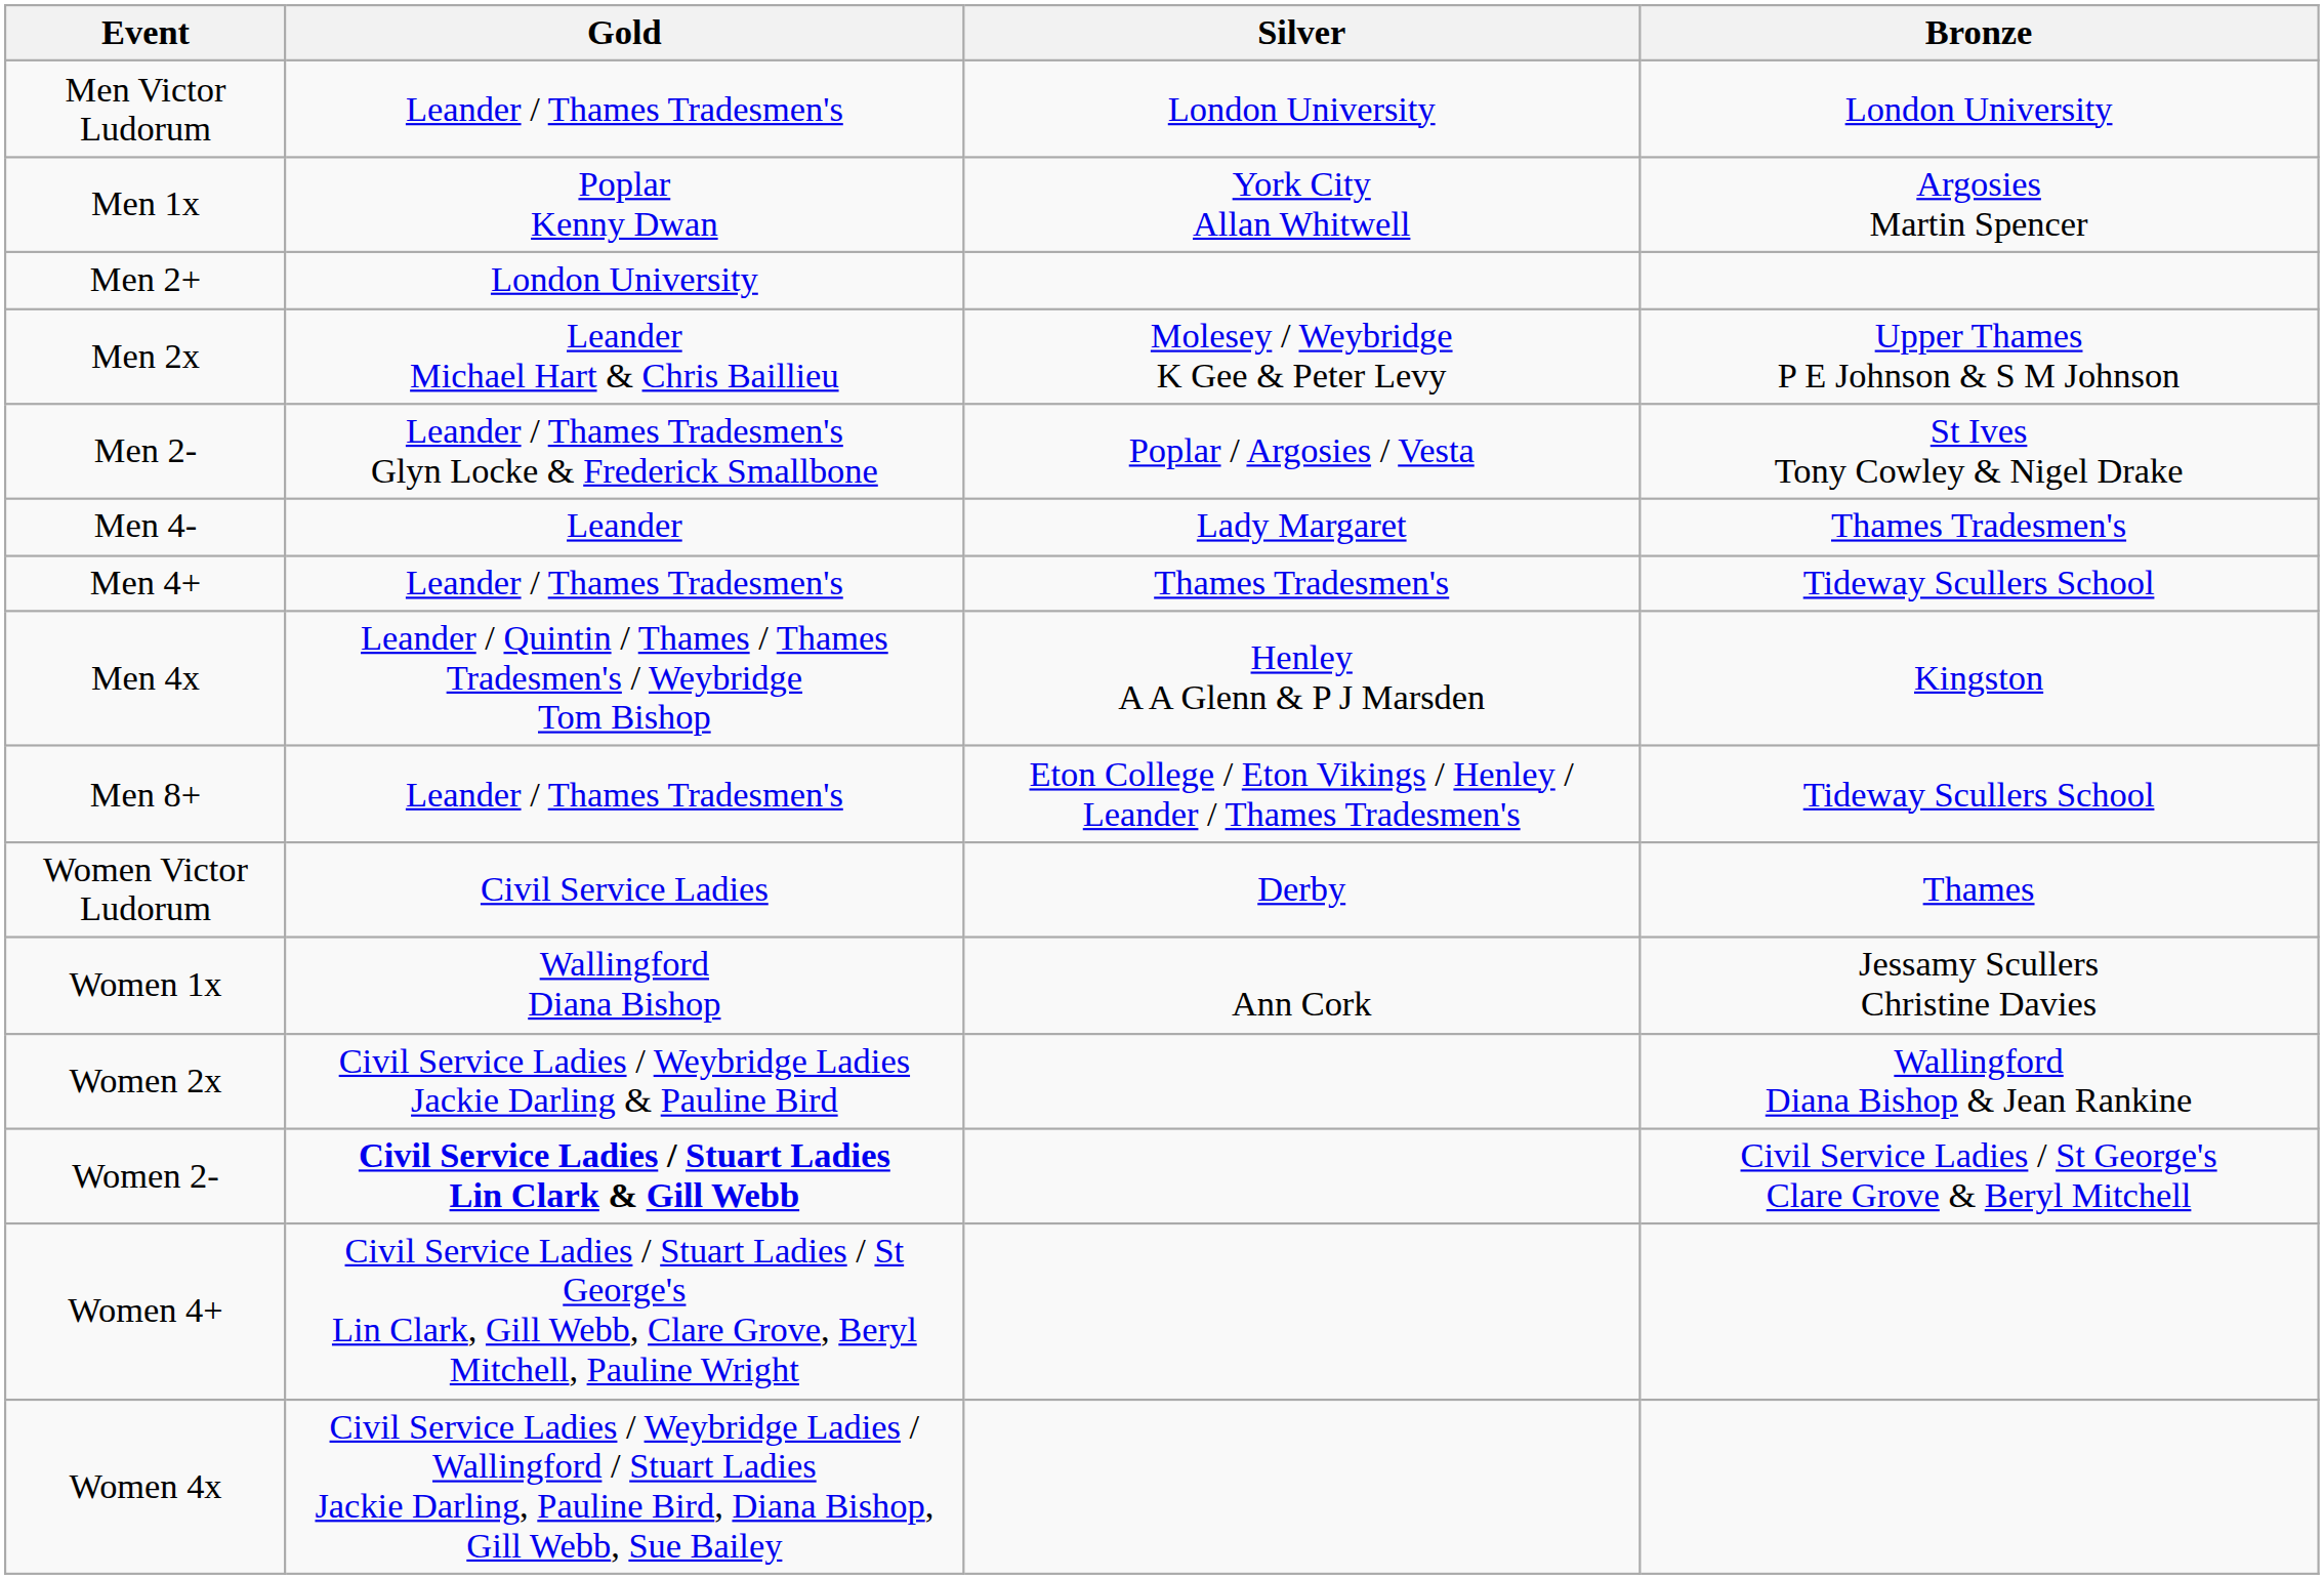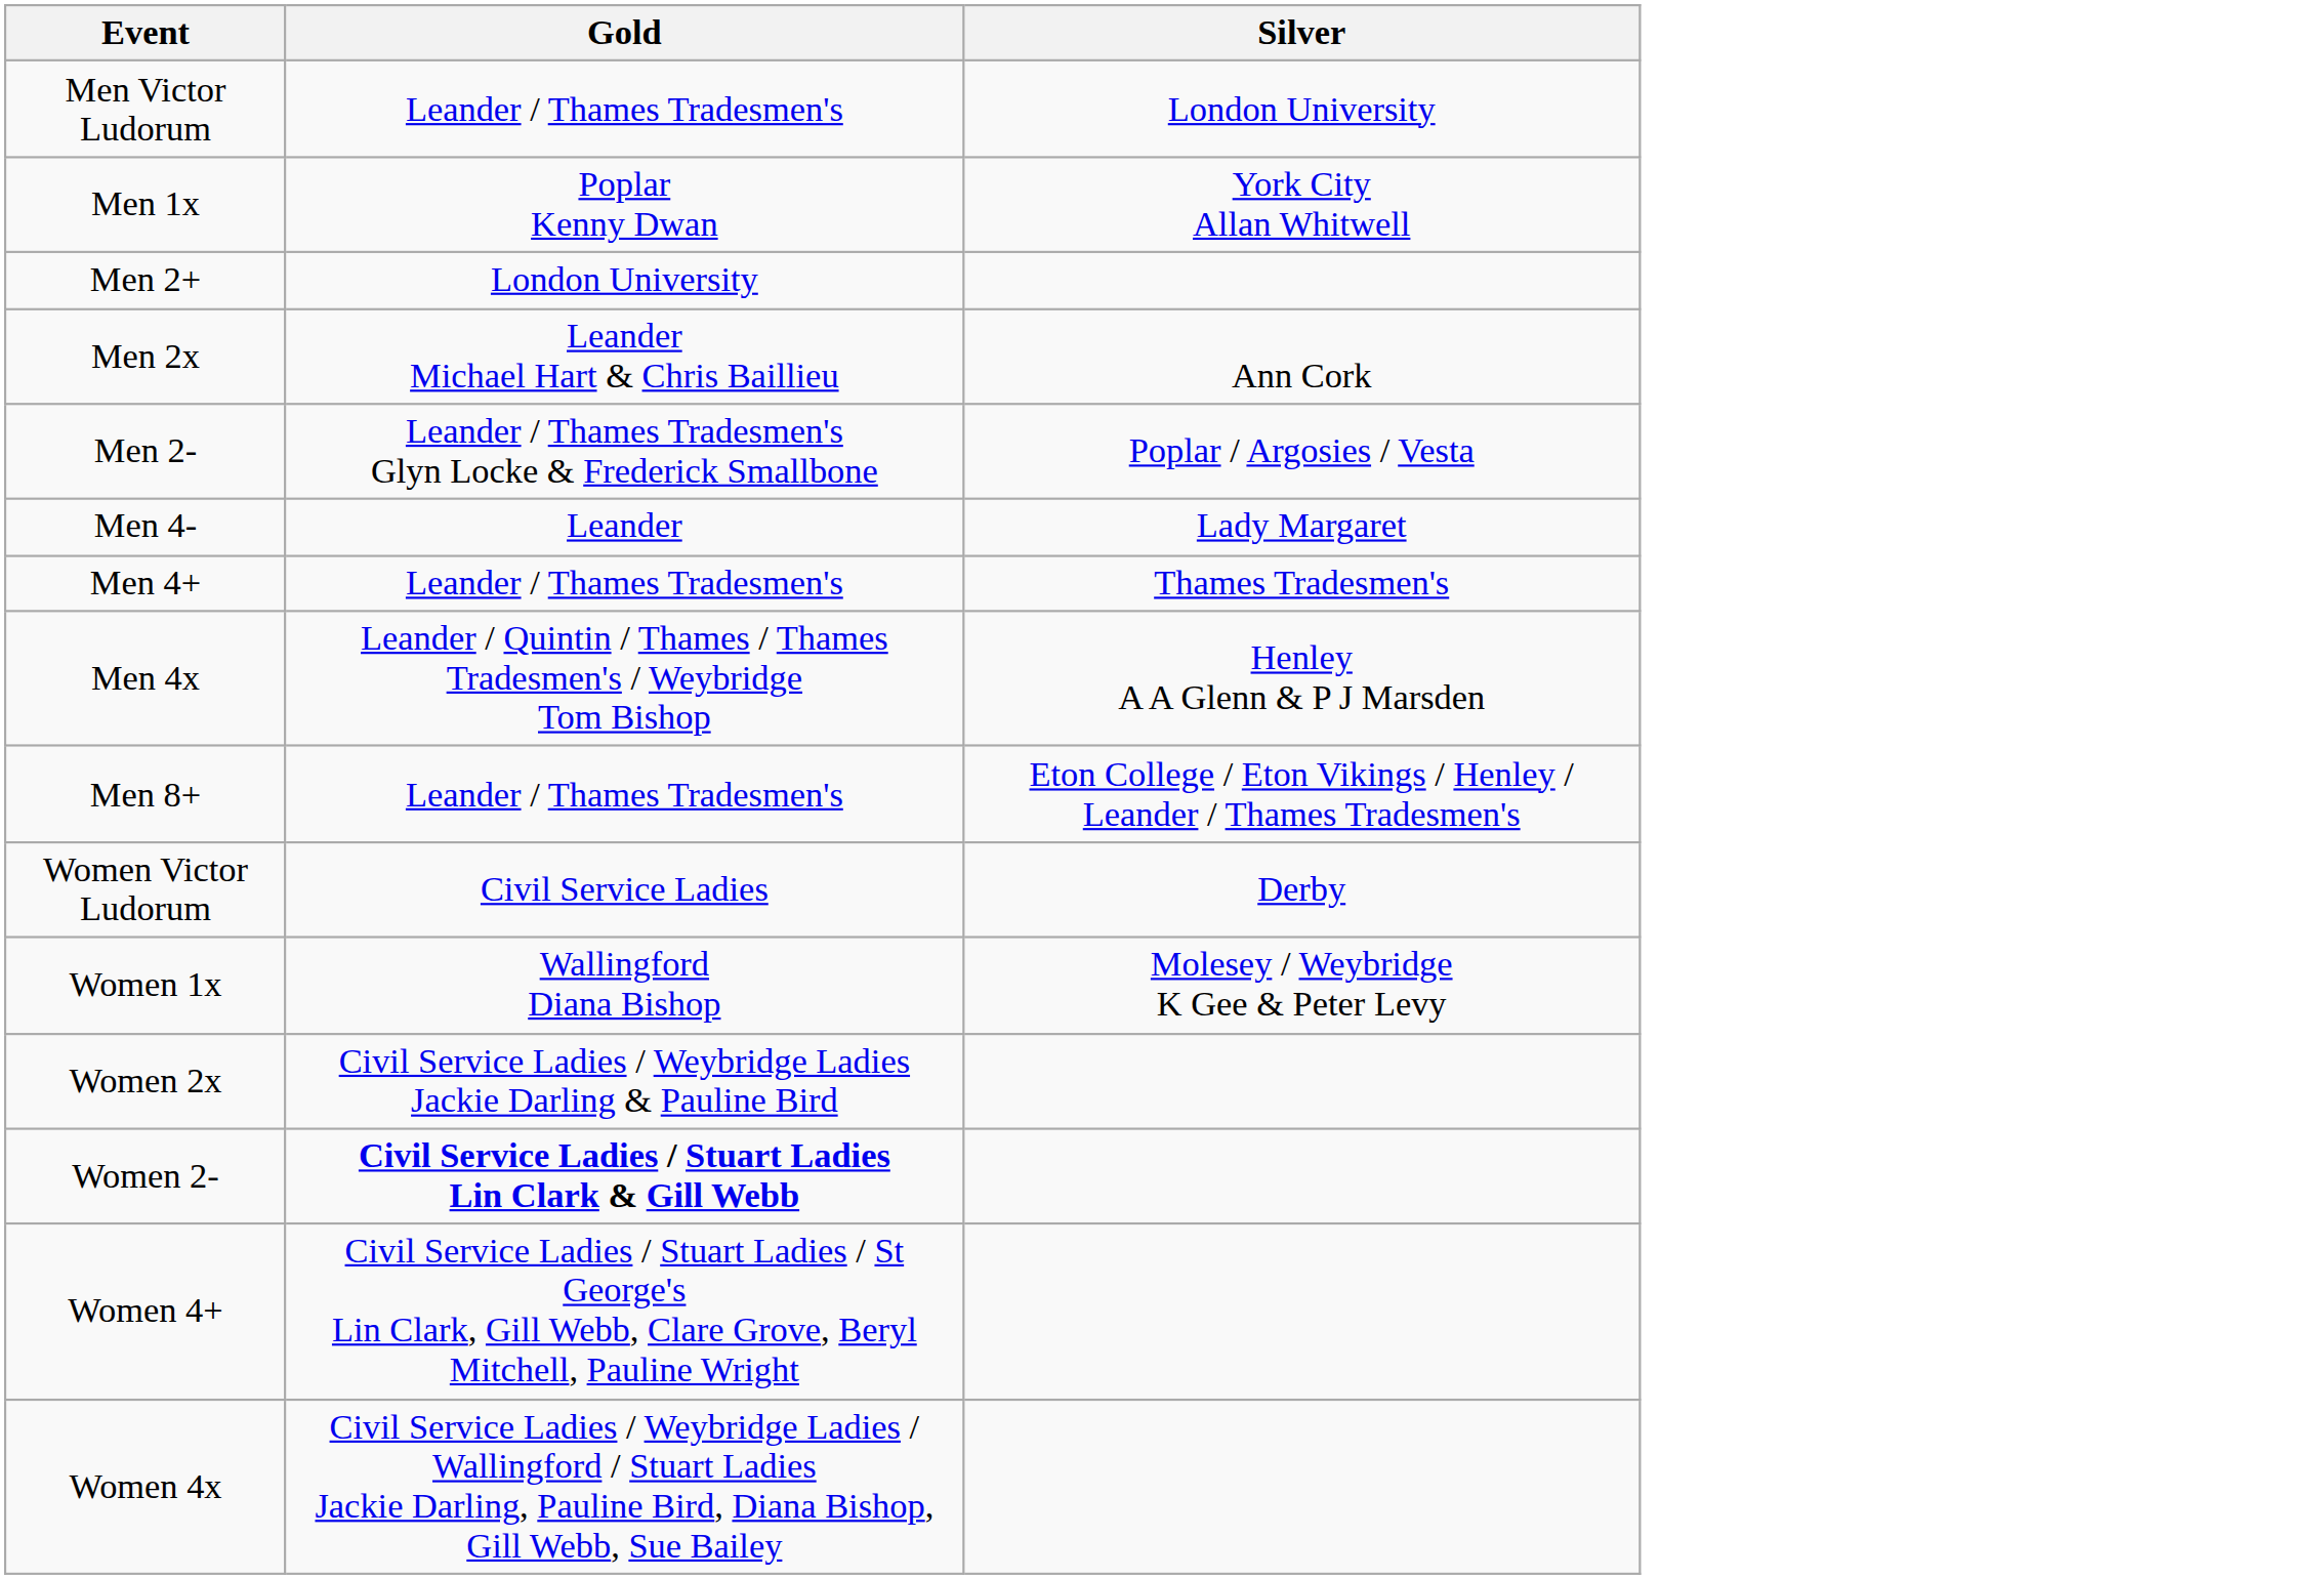- column: Bronze | London University | Argosies Martin Spencer | Upper Thames P E Johnson & S M Johnson | St Ives Tony Cowley & Nigel Drake | Thames Tradesmen's | Tideway Scullers School | Kingston | Tideway Scullers School | Thames | Jessamy Scullers Christine Davies | Wallingford Diana Bishop & Jean Rankine | Civil Service Ladies / St George's Clare Grove & Beryl Mitchell
Men 2x | Silver: Molesey / Weybridge K Gee & Peter Levy -> Ann Cork
Women 1x | Silver: Ann Cork -> Molesey / Weybridge K Gee & Peter Levy
